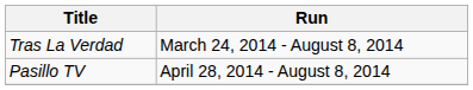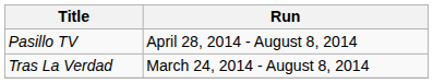rows swapped: Pasillo TV <-> Tras La Verdad
